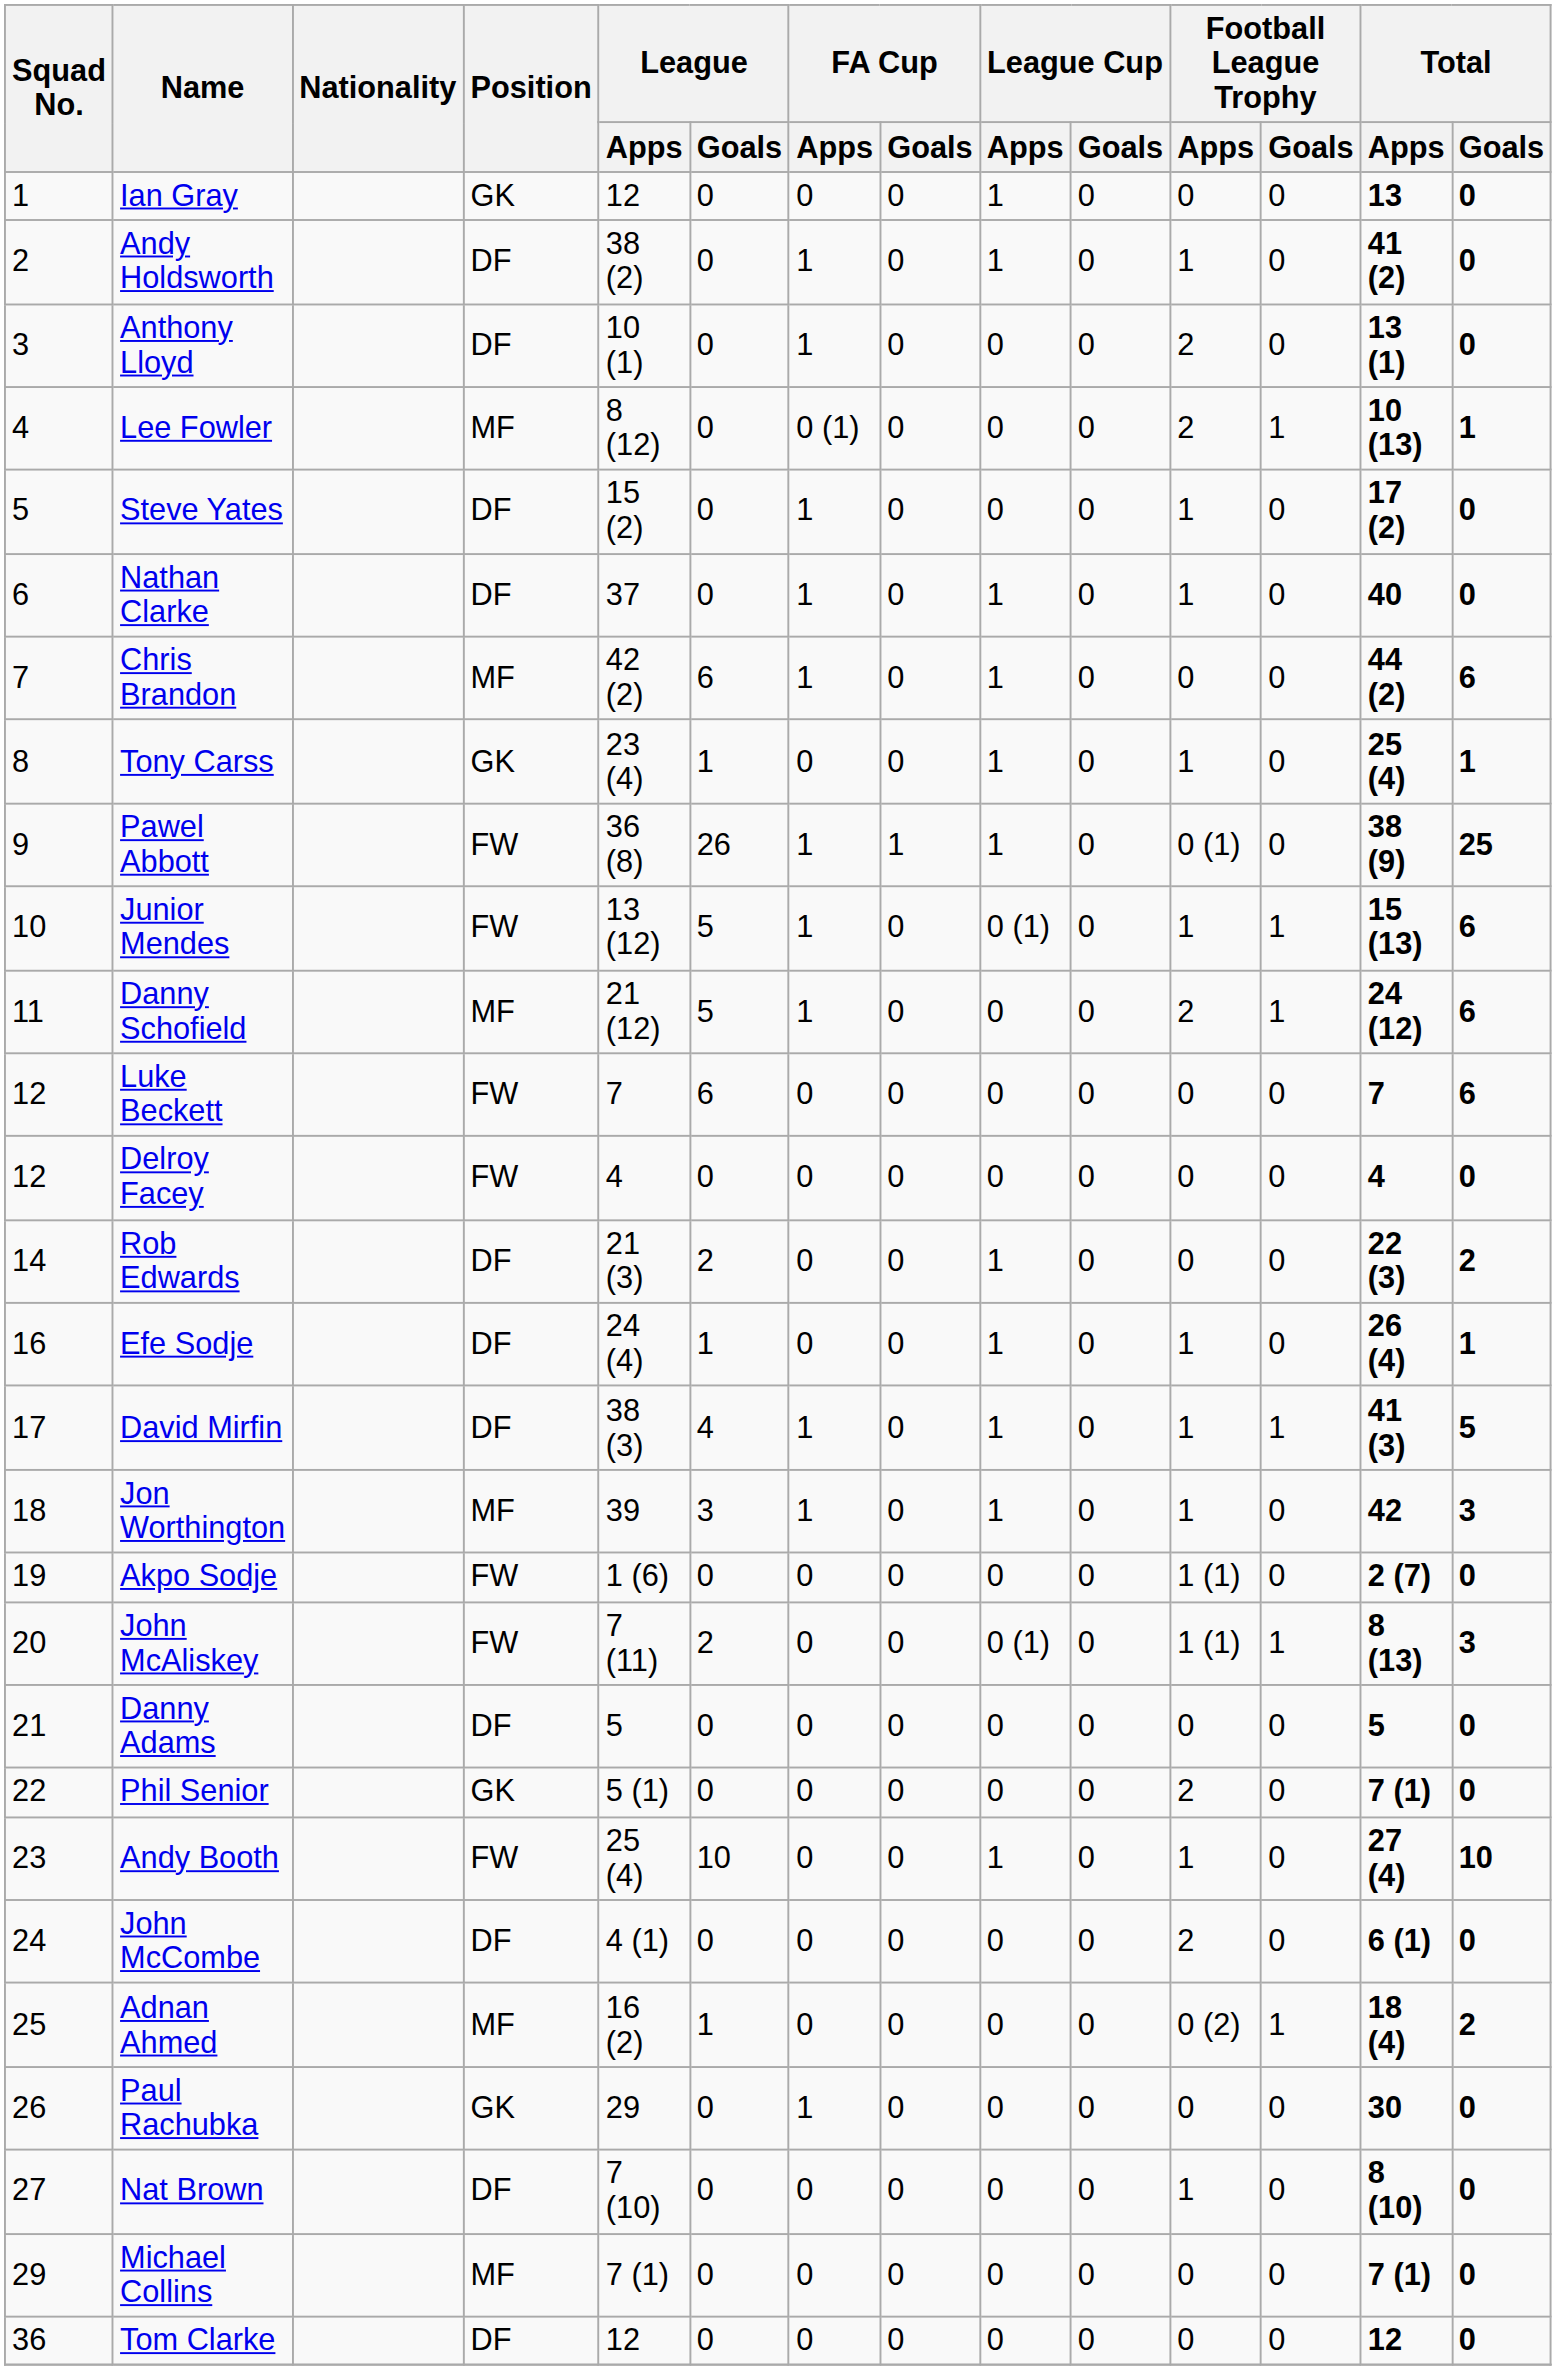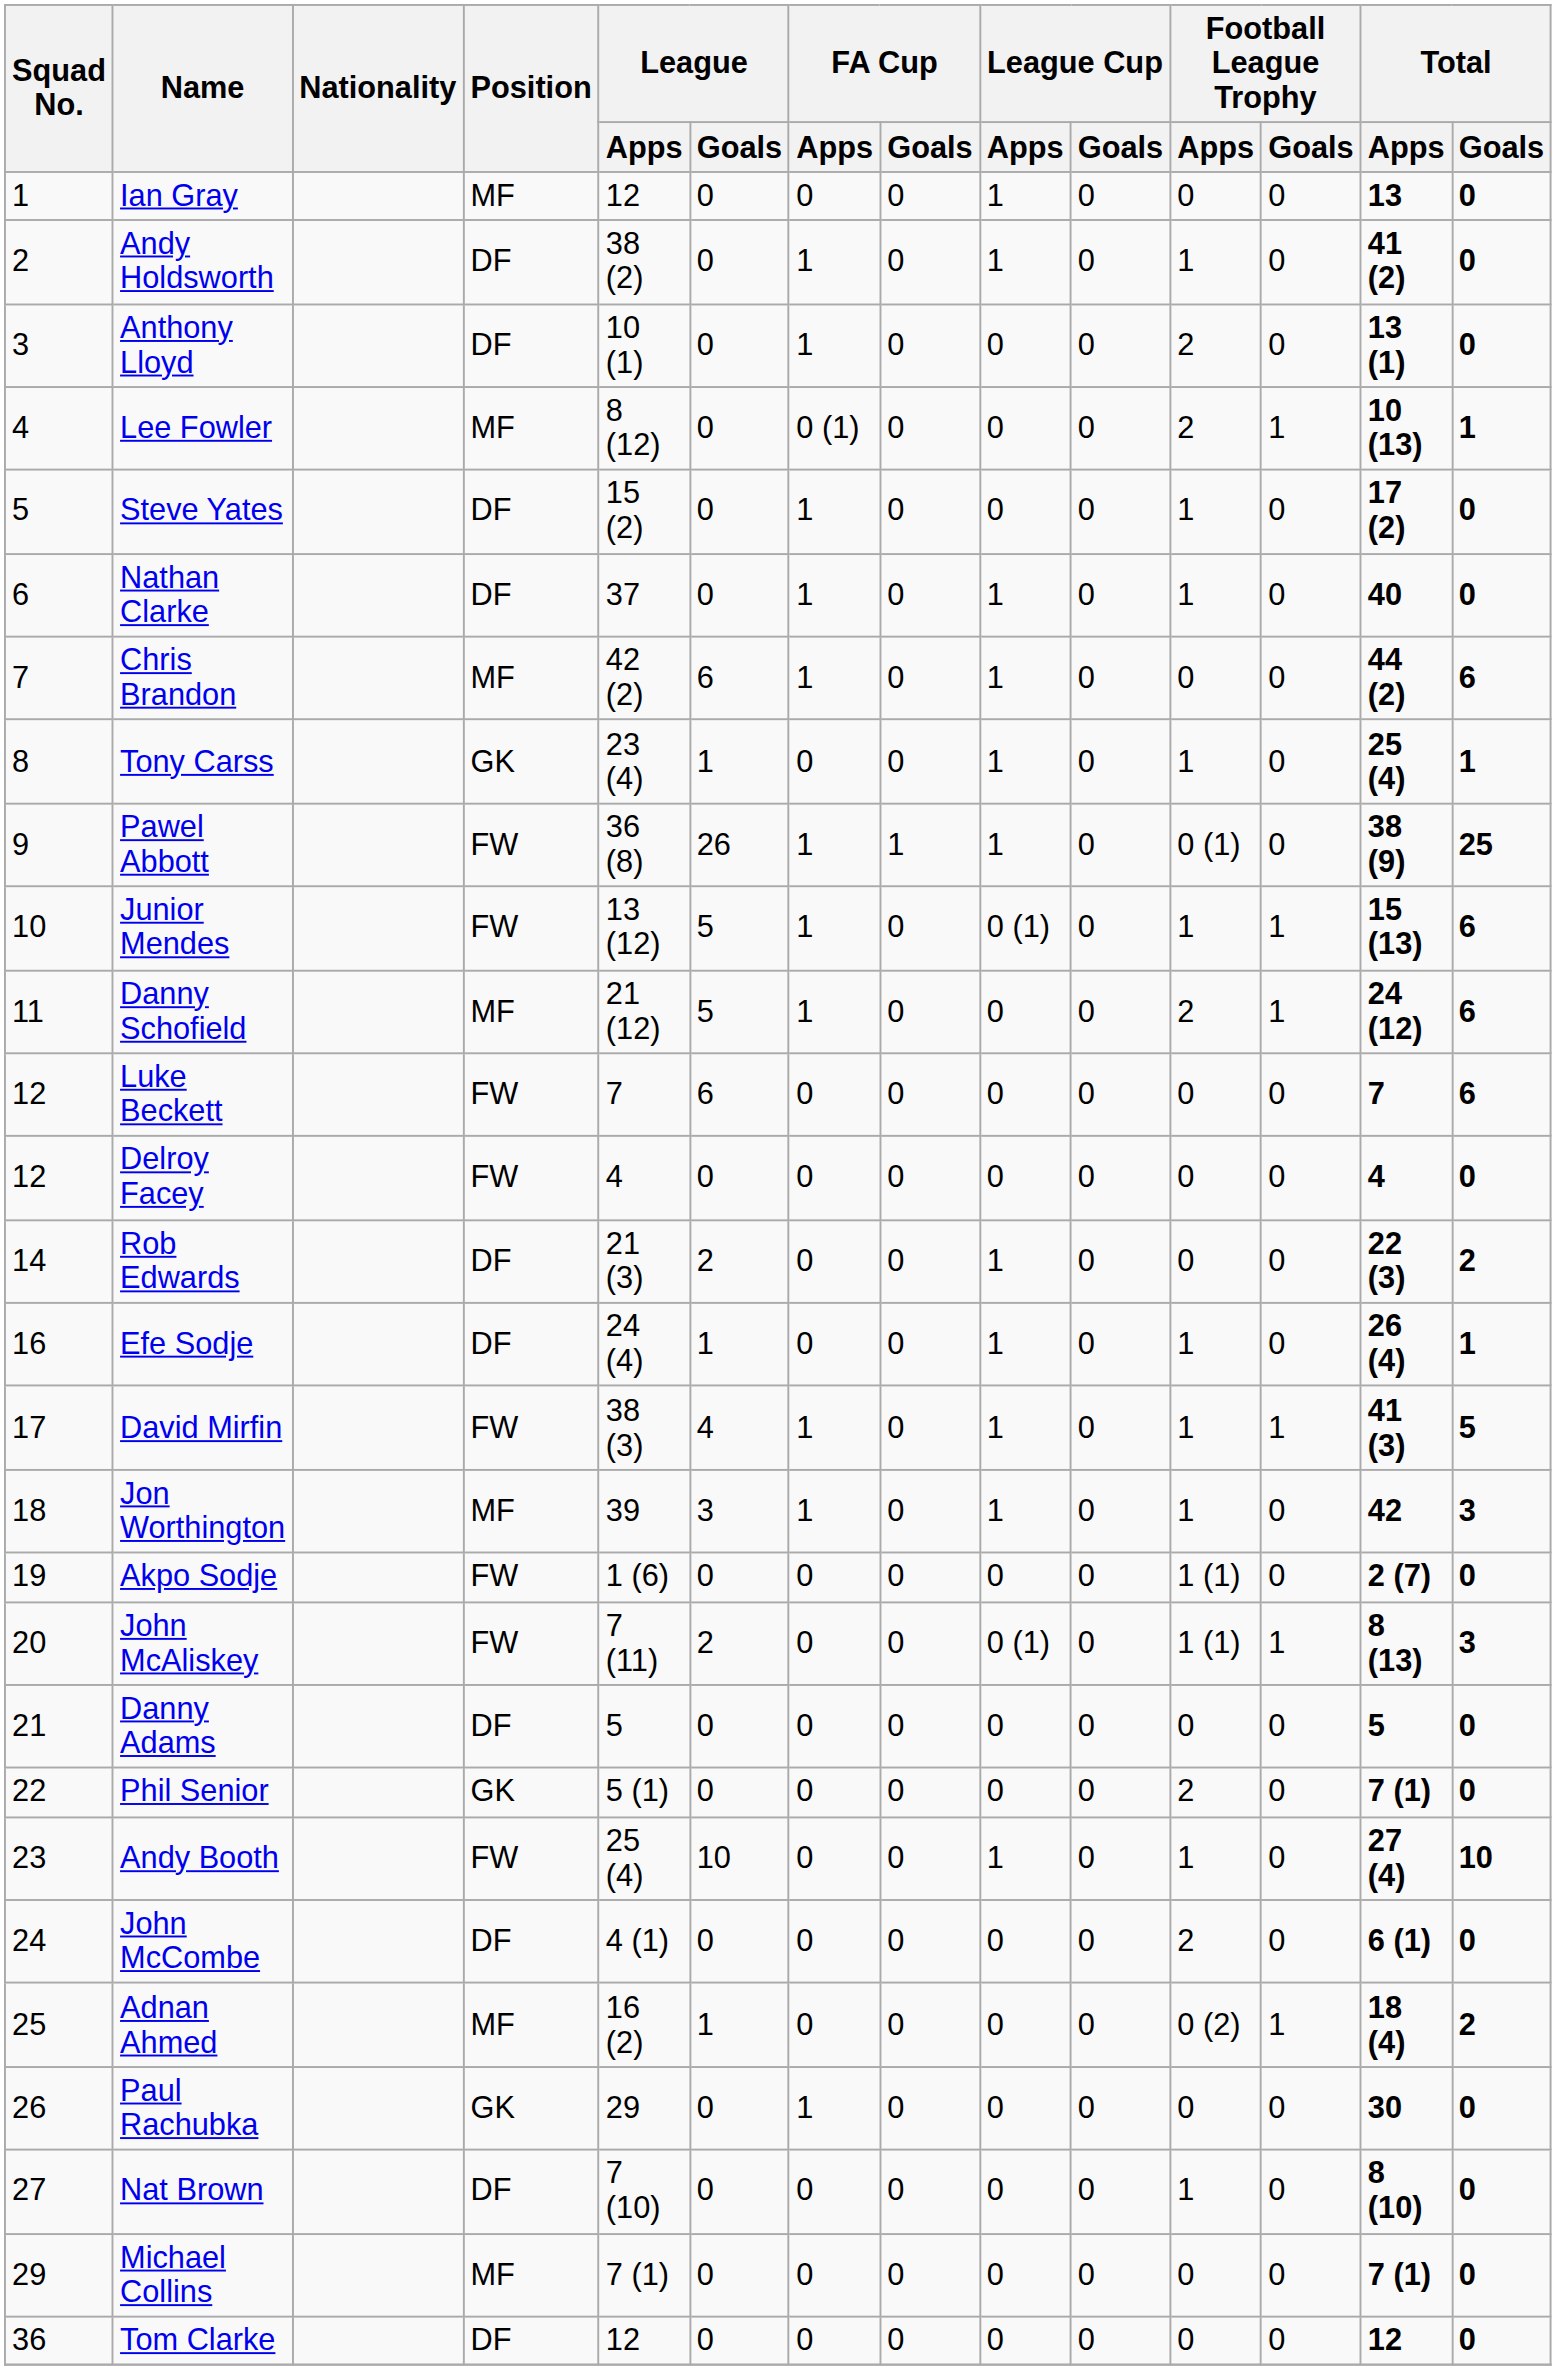Ian Gray | Position: GK -> MF
David Mirfin | Position: DF -> FW
